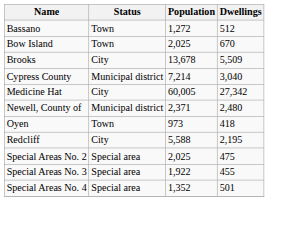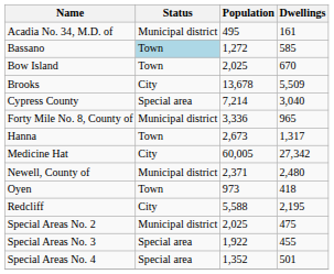+ row: Acadia No. 34, M.D. of | Municipal district | 495 | 161
Bassano | Status: no background -> lightblue background
Bassano | Dwellings: 512 -> 585
Cypress County | Status: Municipal district -> Special area
+ row: Forty Mile No. 8, County of | Municipal district | 3,336 | 965
+ row: Hanna | Town | 2,673 | 1,317
Special Areas No. 2 | Status: Special area -> Municipal district
